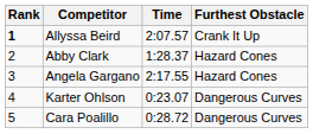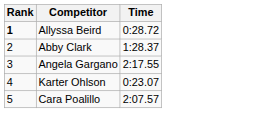- column: Furthest Obstacle | Crank It Up | Hazard Cones | Hazard Cones | Dangerous Curves | Dangerous Curves
Allyssa Beird | Time: 2:07.57 -> 0:28.72
Cara Poalillo | Time: 0:28.72 -> 2:07.57
